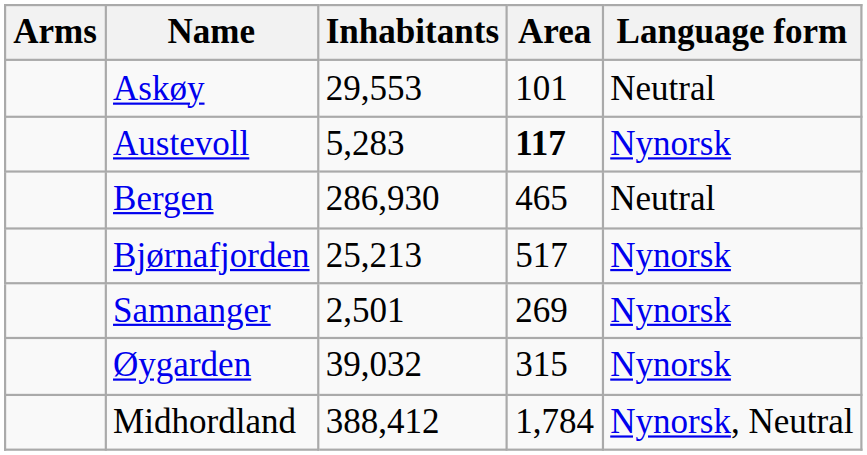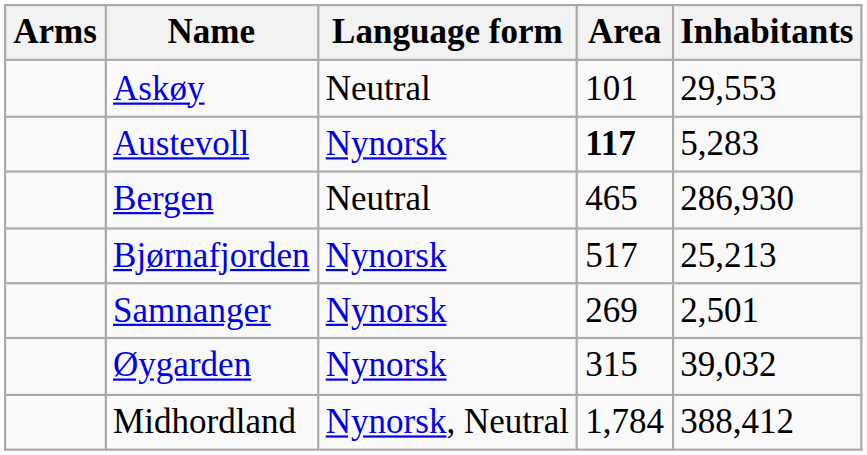columns swapped: Inhabitants <-> Language form
